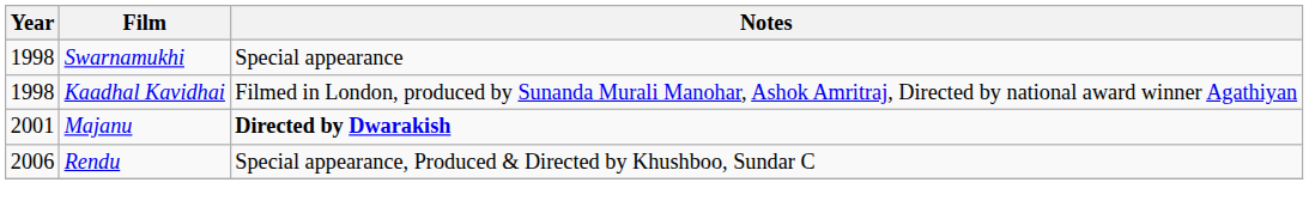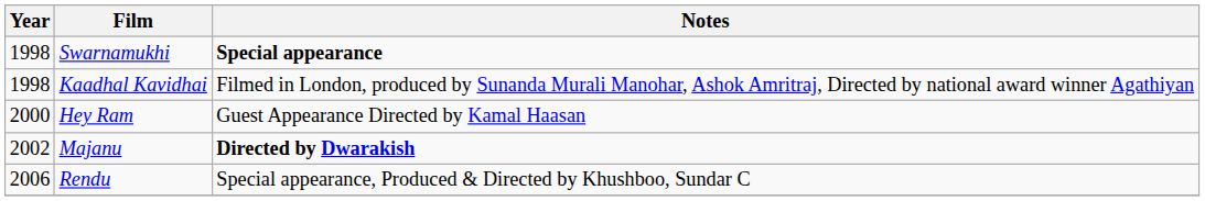Swarnamukhi | Notes: normal -> bold
+ row: 2000 | Hey Ram | Guest Appearance Directed by Kamal Haasan
Majanu | Year: 2001 -> 2002
